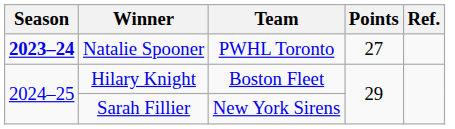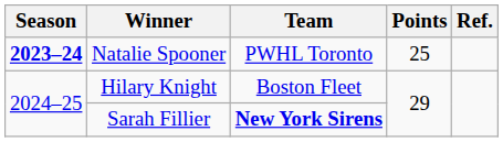Natalie Spooner | Points: 27 -> 25
Sarah Fillier | Team: normal -> bold
